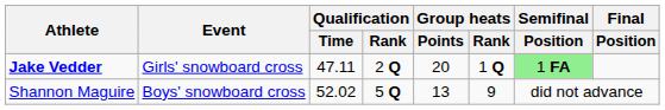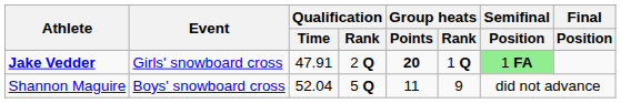Jake Vedder | Qualification / Time: 47.11 -> 47.91
Jake Vedder | Group heats / Points: normal -> bold
Shannon Maguire | Qualification / Time: 52.02 -> 52.04
Shannon Maguire | Group heats / Points: 13 -> 11
